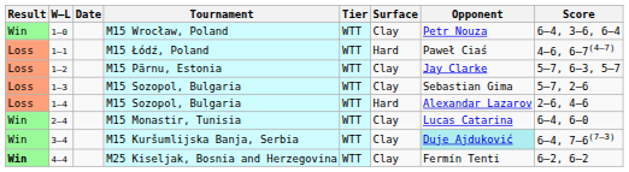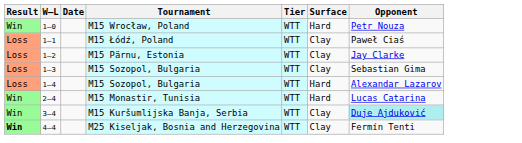- column: Score | 6–4, 3–6, 6–4 | 4–6, 6–7(4–7) | 5–7, 6–3, 5–7 | 5–7, 2–6 | 2–6, 4–6 | 6–4, 6–0 | 6–4, 7–6(7–3) | 6–2, 6–2
1–0 | Surface: Clay -> Hard
1–1 | Surface: Hard -> Clay
2–4 | Surface: Clay -> Hard
